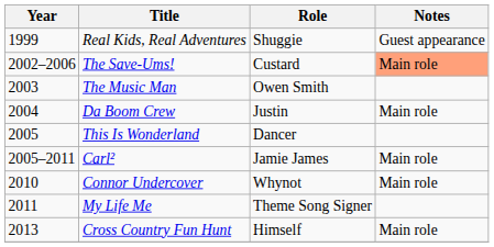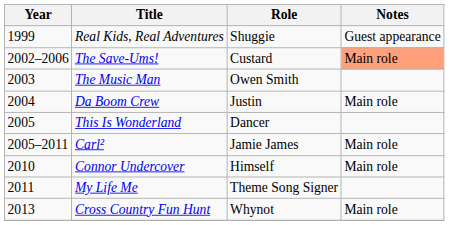Connor Undercover | Role: Whynot -> Himself
Cross Country Fun Hunt | Role: Himself -> Whynot
